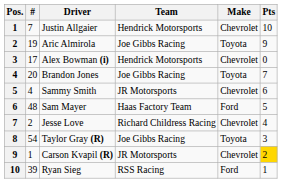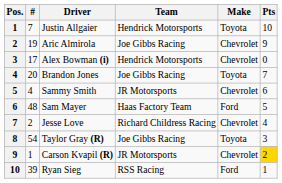Justin Allgaier | Make: Chevrolet -> Toyota
Aric Almirola | Make: Toyota -> Chevrolet
